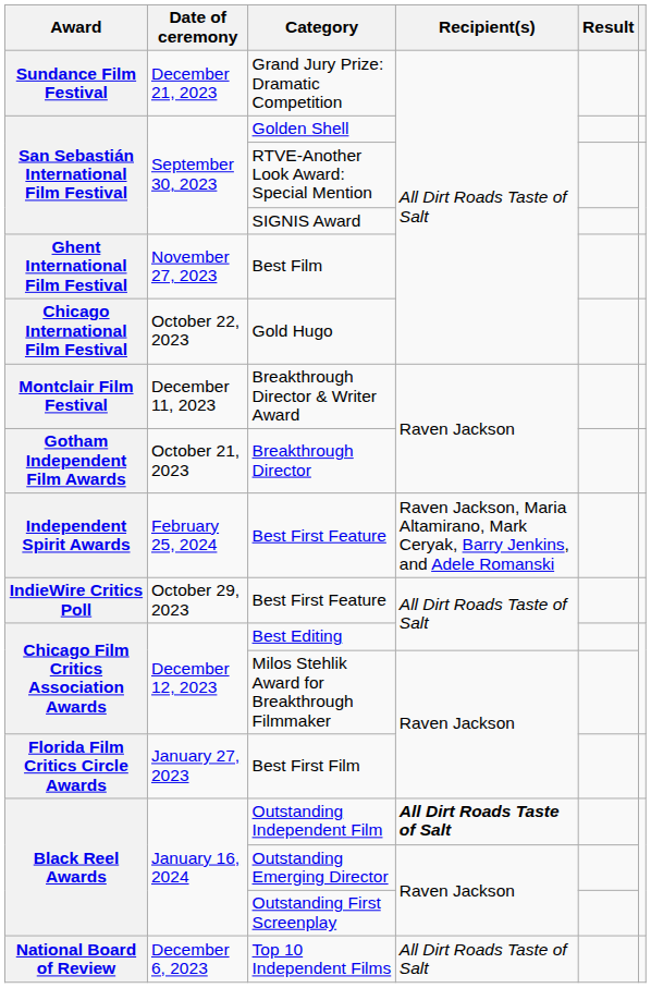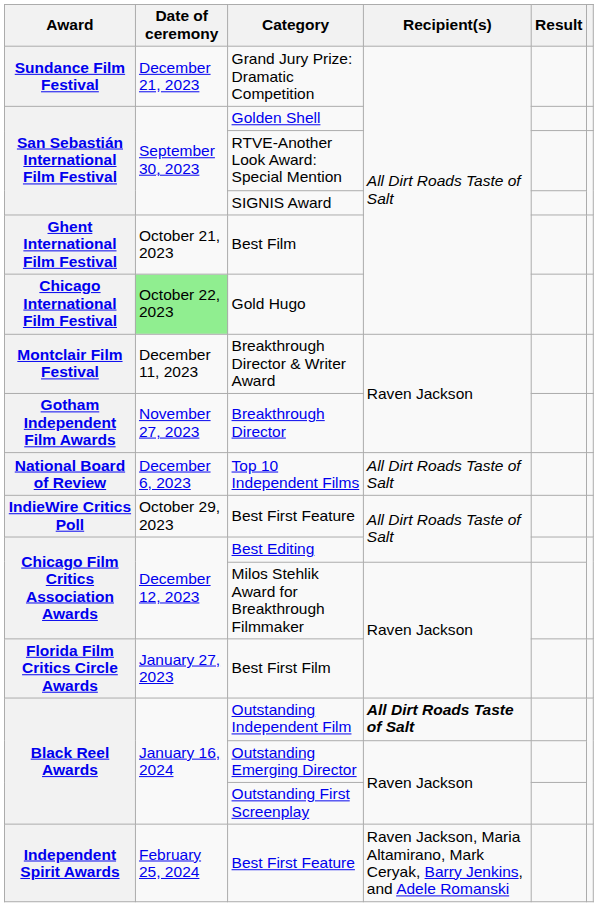Best Film | Date of ceremony: November 27, 2023 -> October 21, 2023
Gold Hugo | Date of ceremony: no background -> lightgreen background
Breakthrough Director | Date of ceremony: October 21, 2023 -> November 27, 2023
rows swapped: Top 10 Independent Films <-> Independent Spirit Awards / Best First Feature
